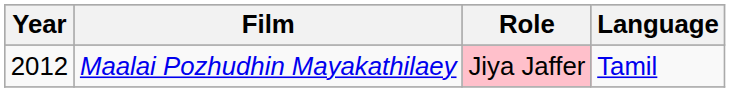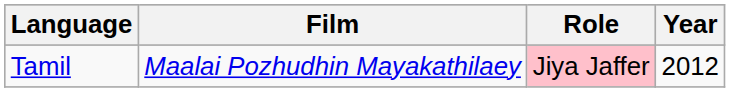columns swapped: Year <-> Language
